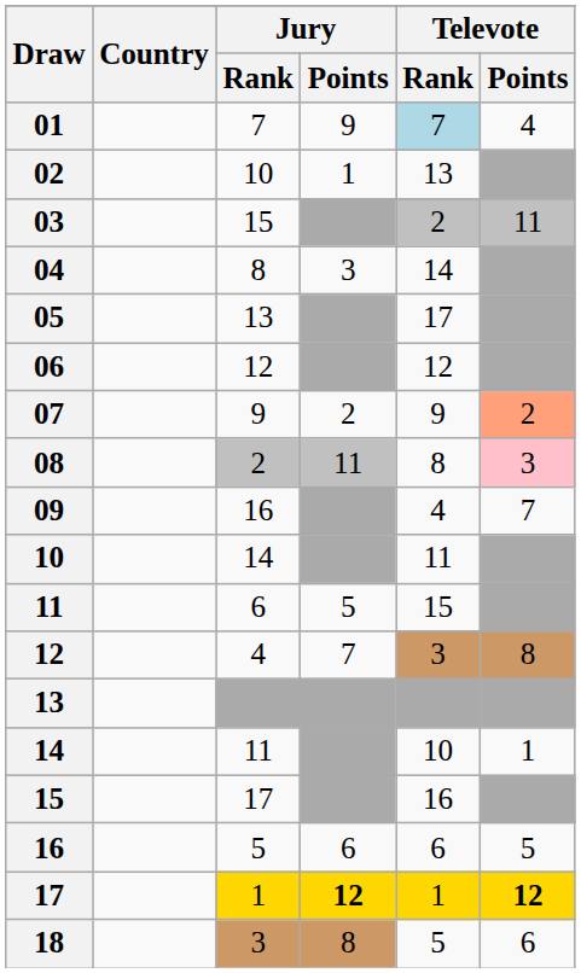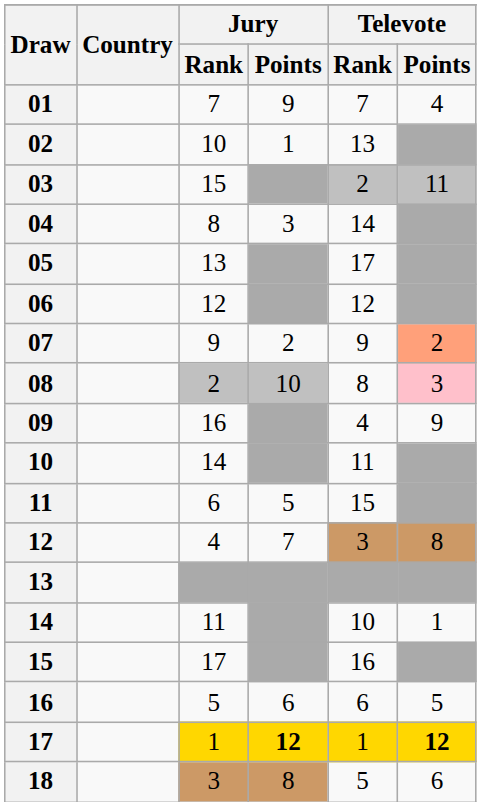01 | Televote / Rank: lightblue background -> no background
08 | Jury / Points: 11 -> 10
09 | Televote / Points: 7 -> 9
